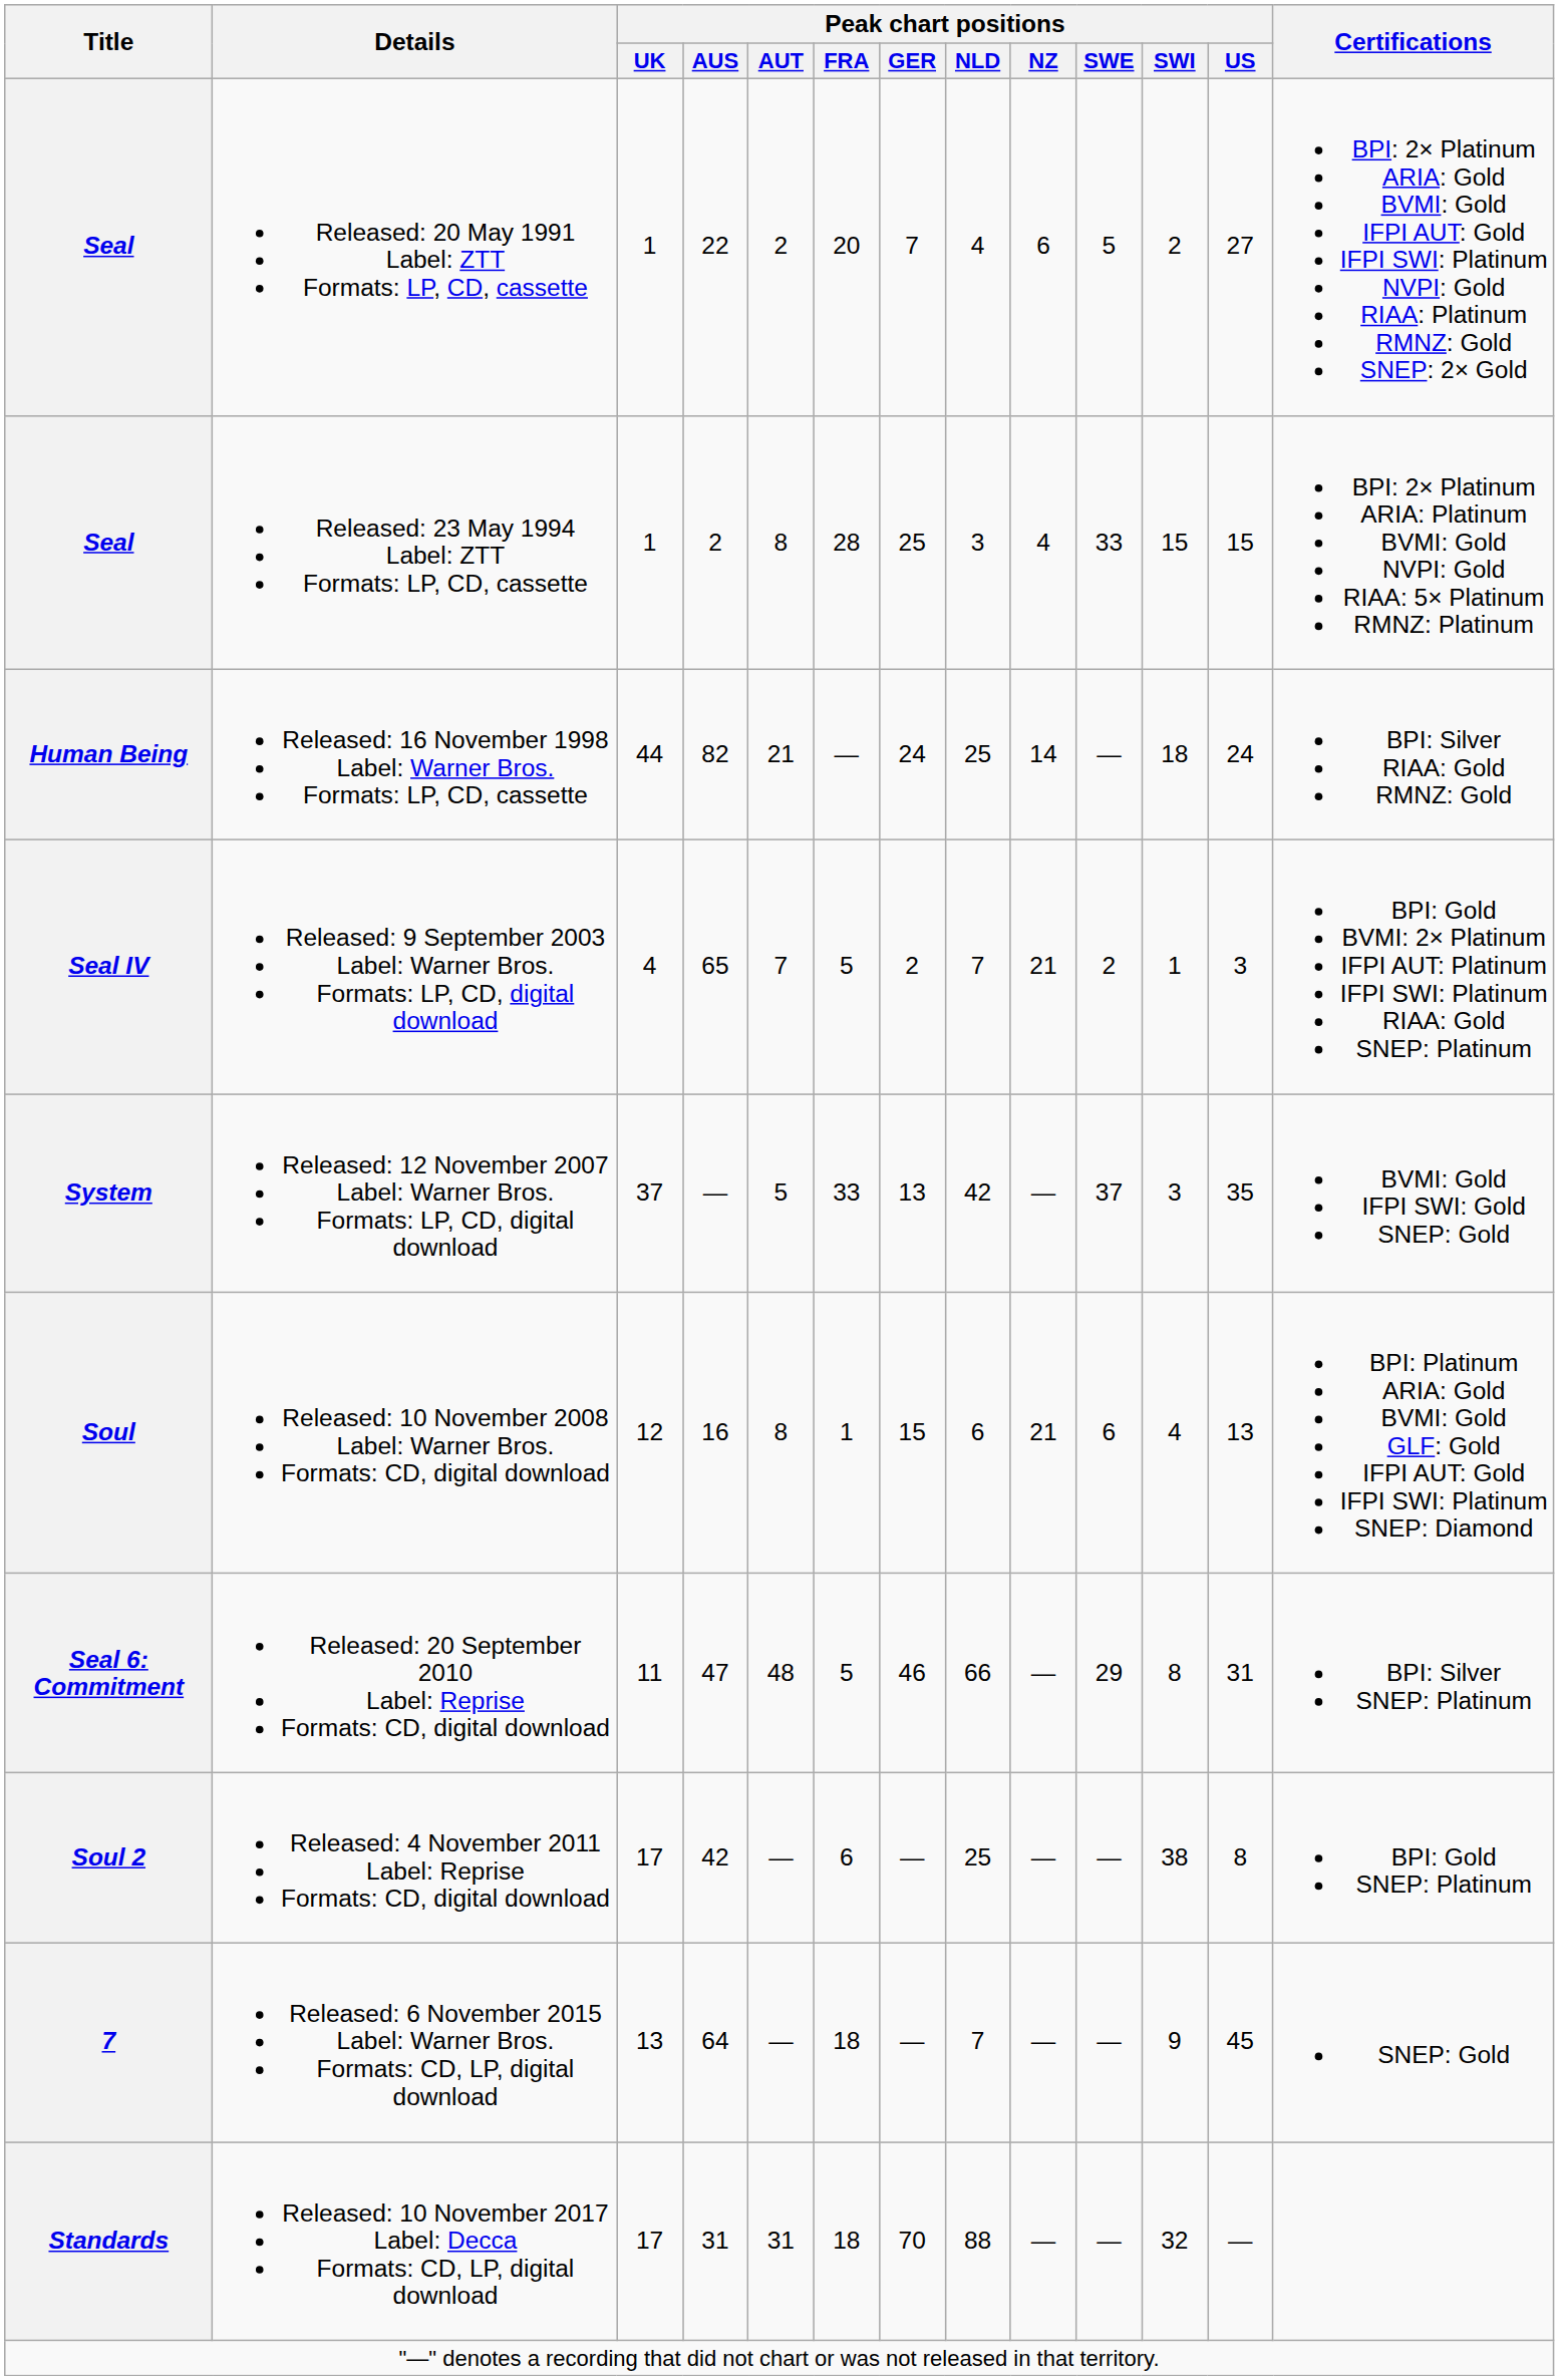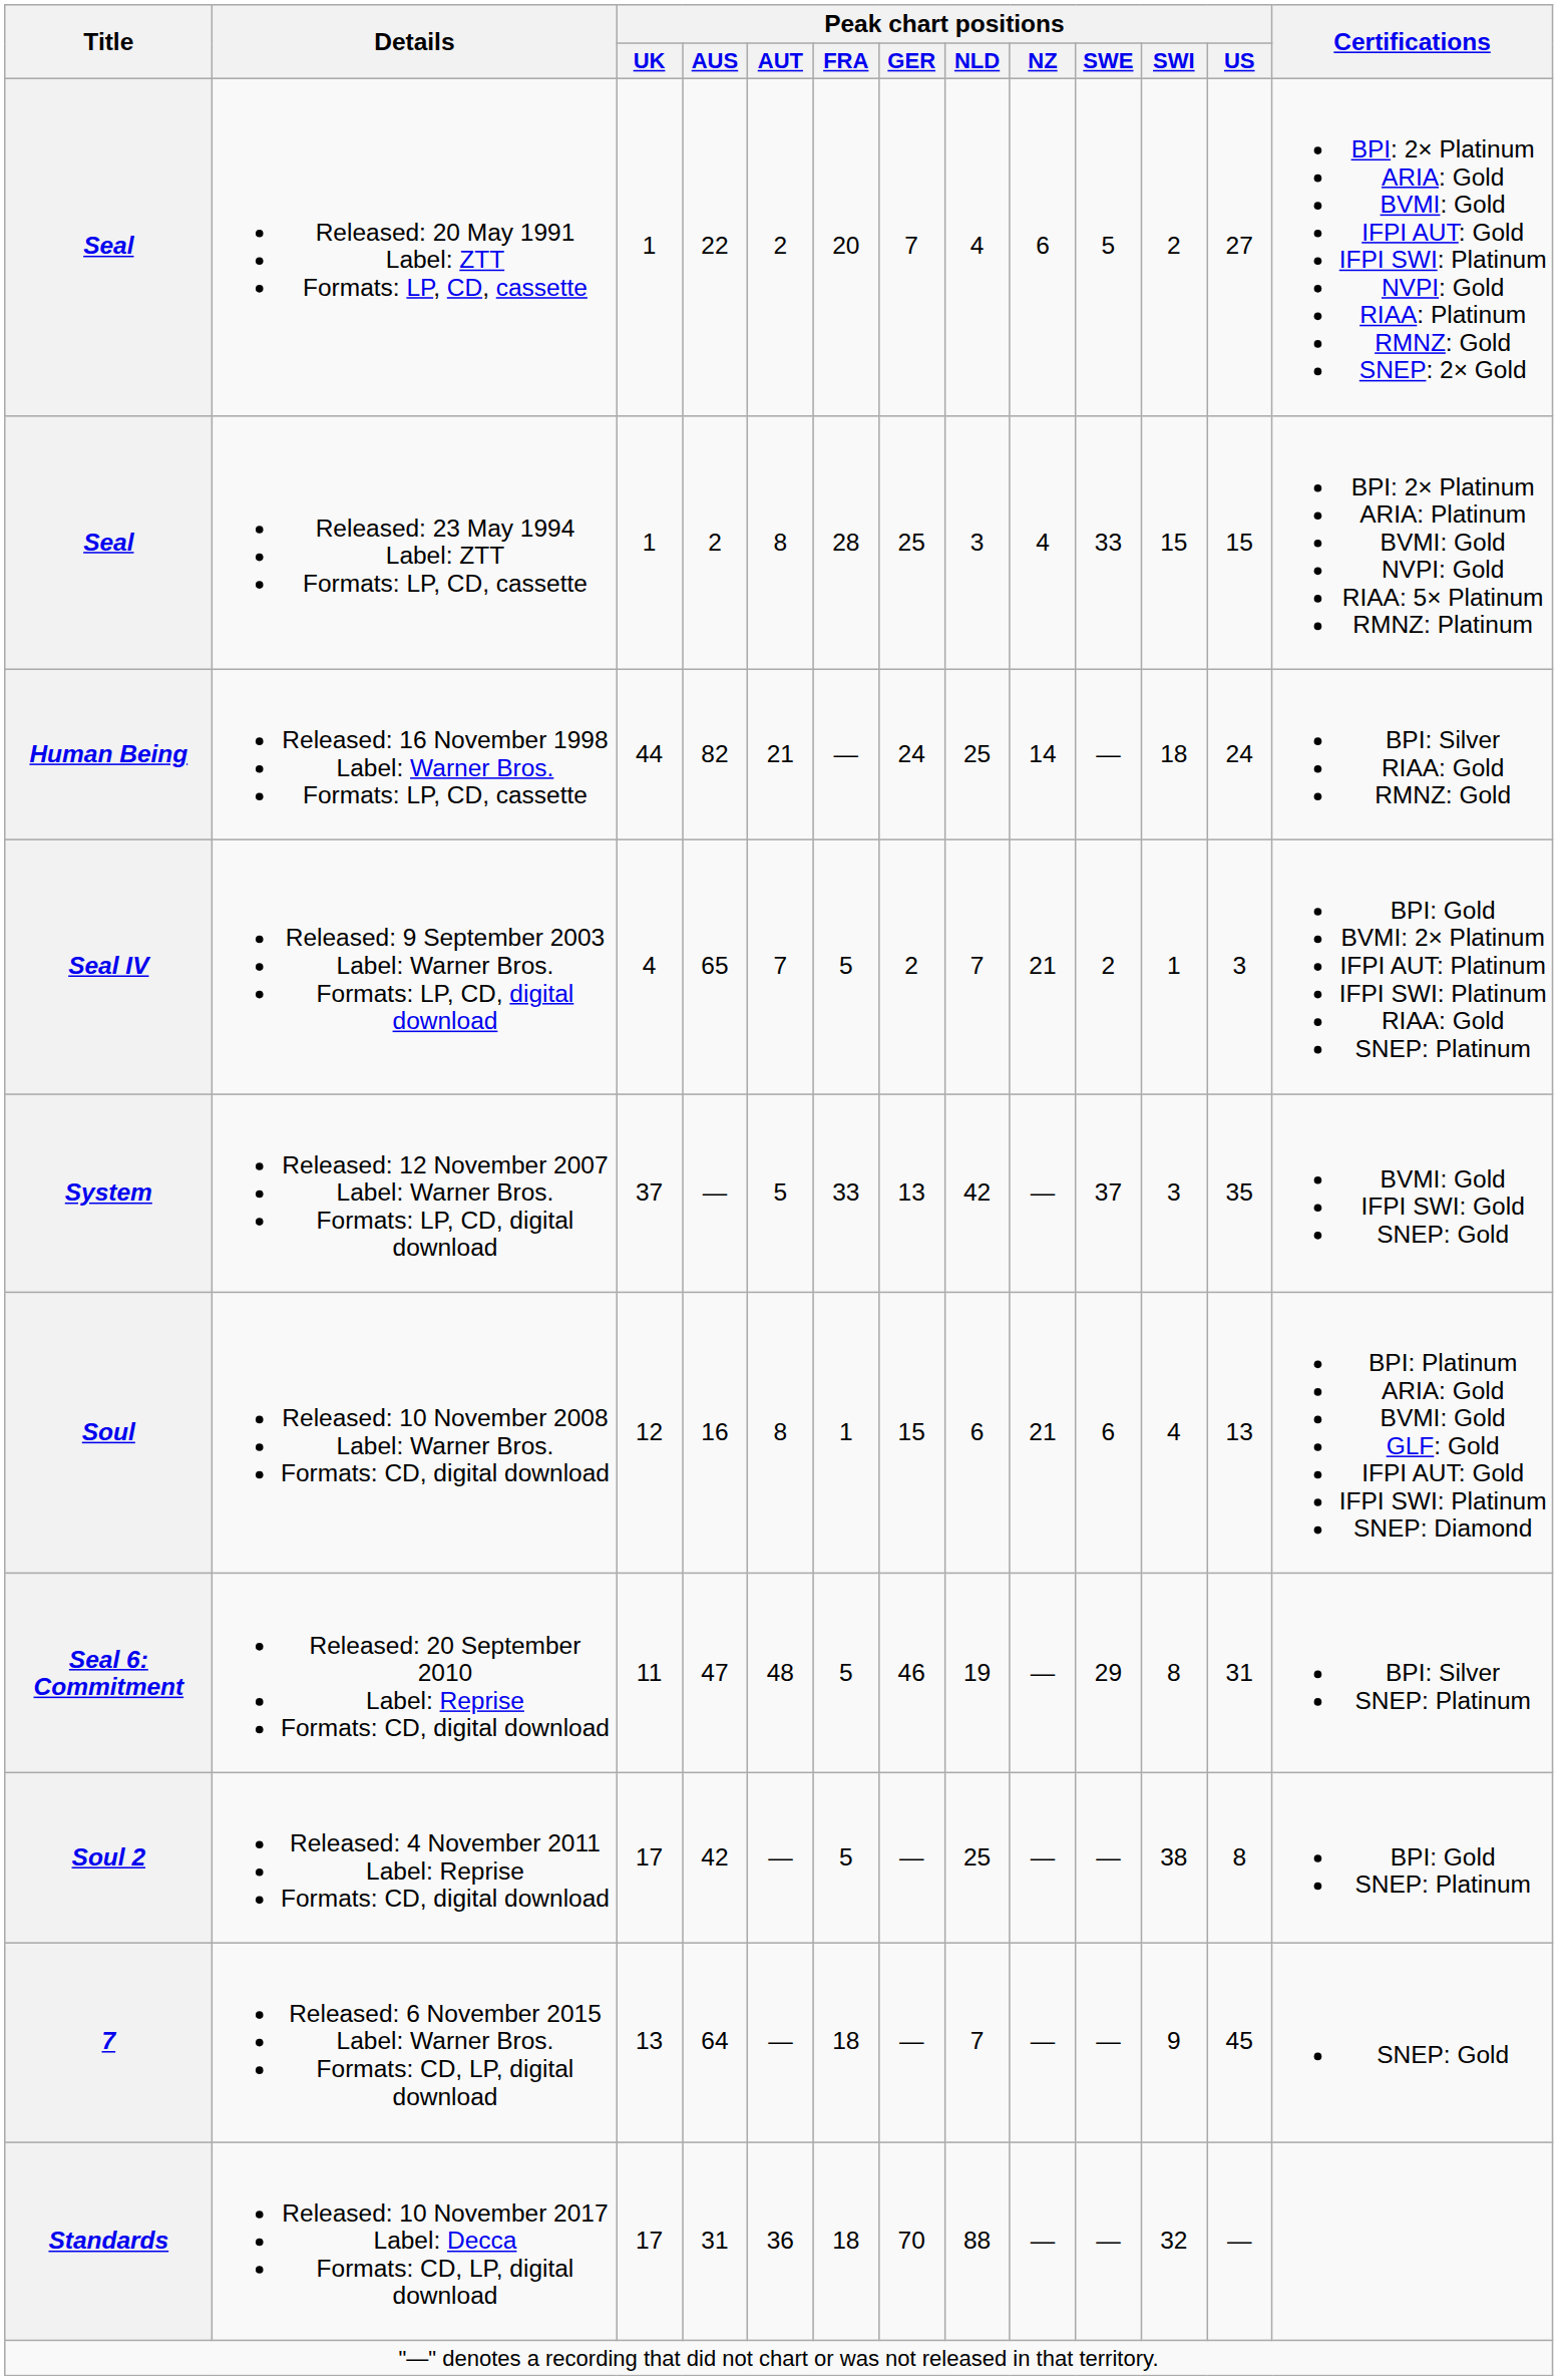Seal 6: Commitment | Peak chart positions / NLD: 66 -> 19
Soul 2 | Peak chart positions / FRA: 6 -> 5
Standards | Peak chart positions / AUT: 31 -> 36
